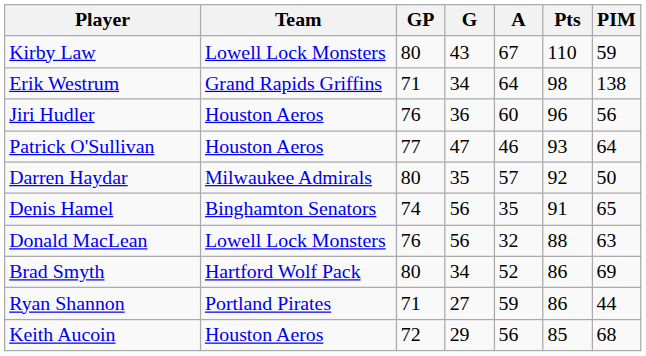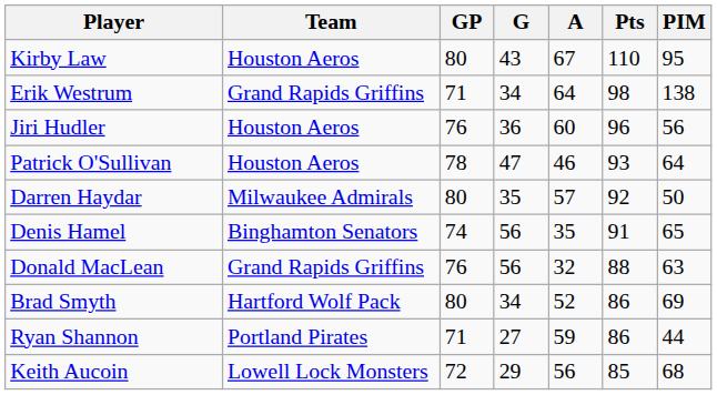Kirby Law | Team: Lowell Lock Monsters -> Houston Aeros
Kirby Law | PIM: 59 -> 95
Patrick O'Sullivan | GP: 77 -> 78
Donald MacLean | Team: Lowell Lock Monsters -> Grand Rapids Griffins
Keith Aucoin | Team: Houston Aeros -> Lowell Lock Monsters
